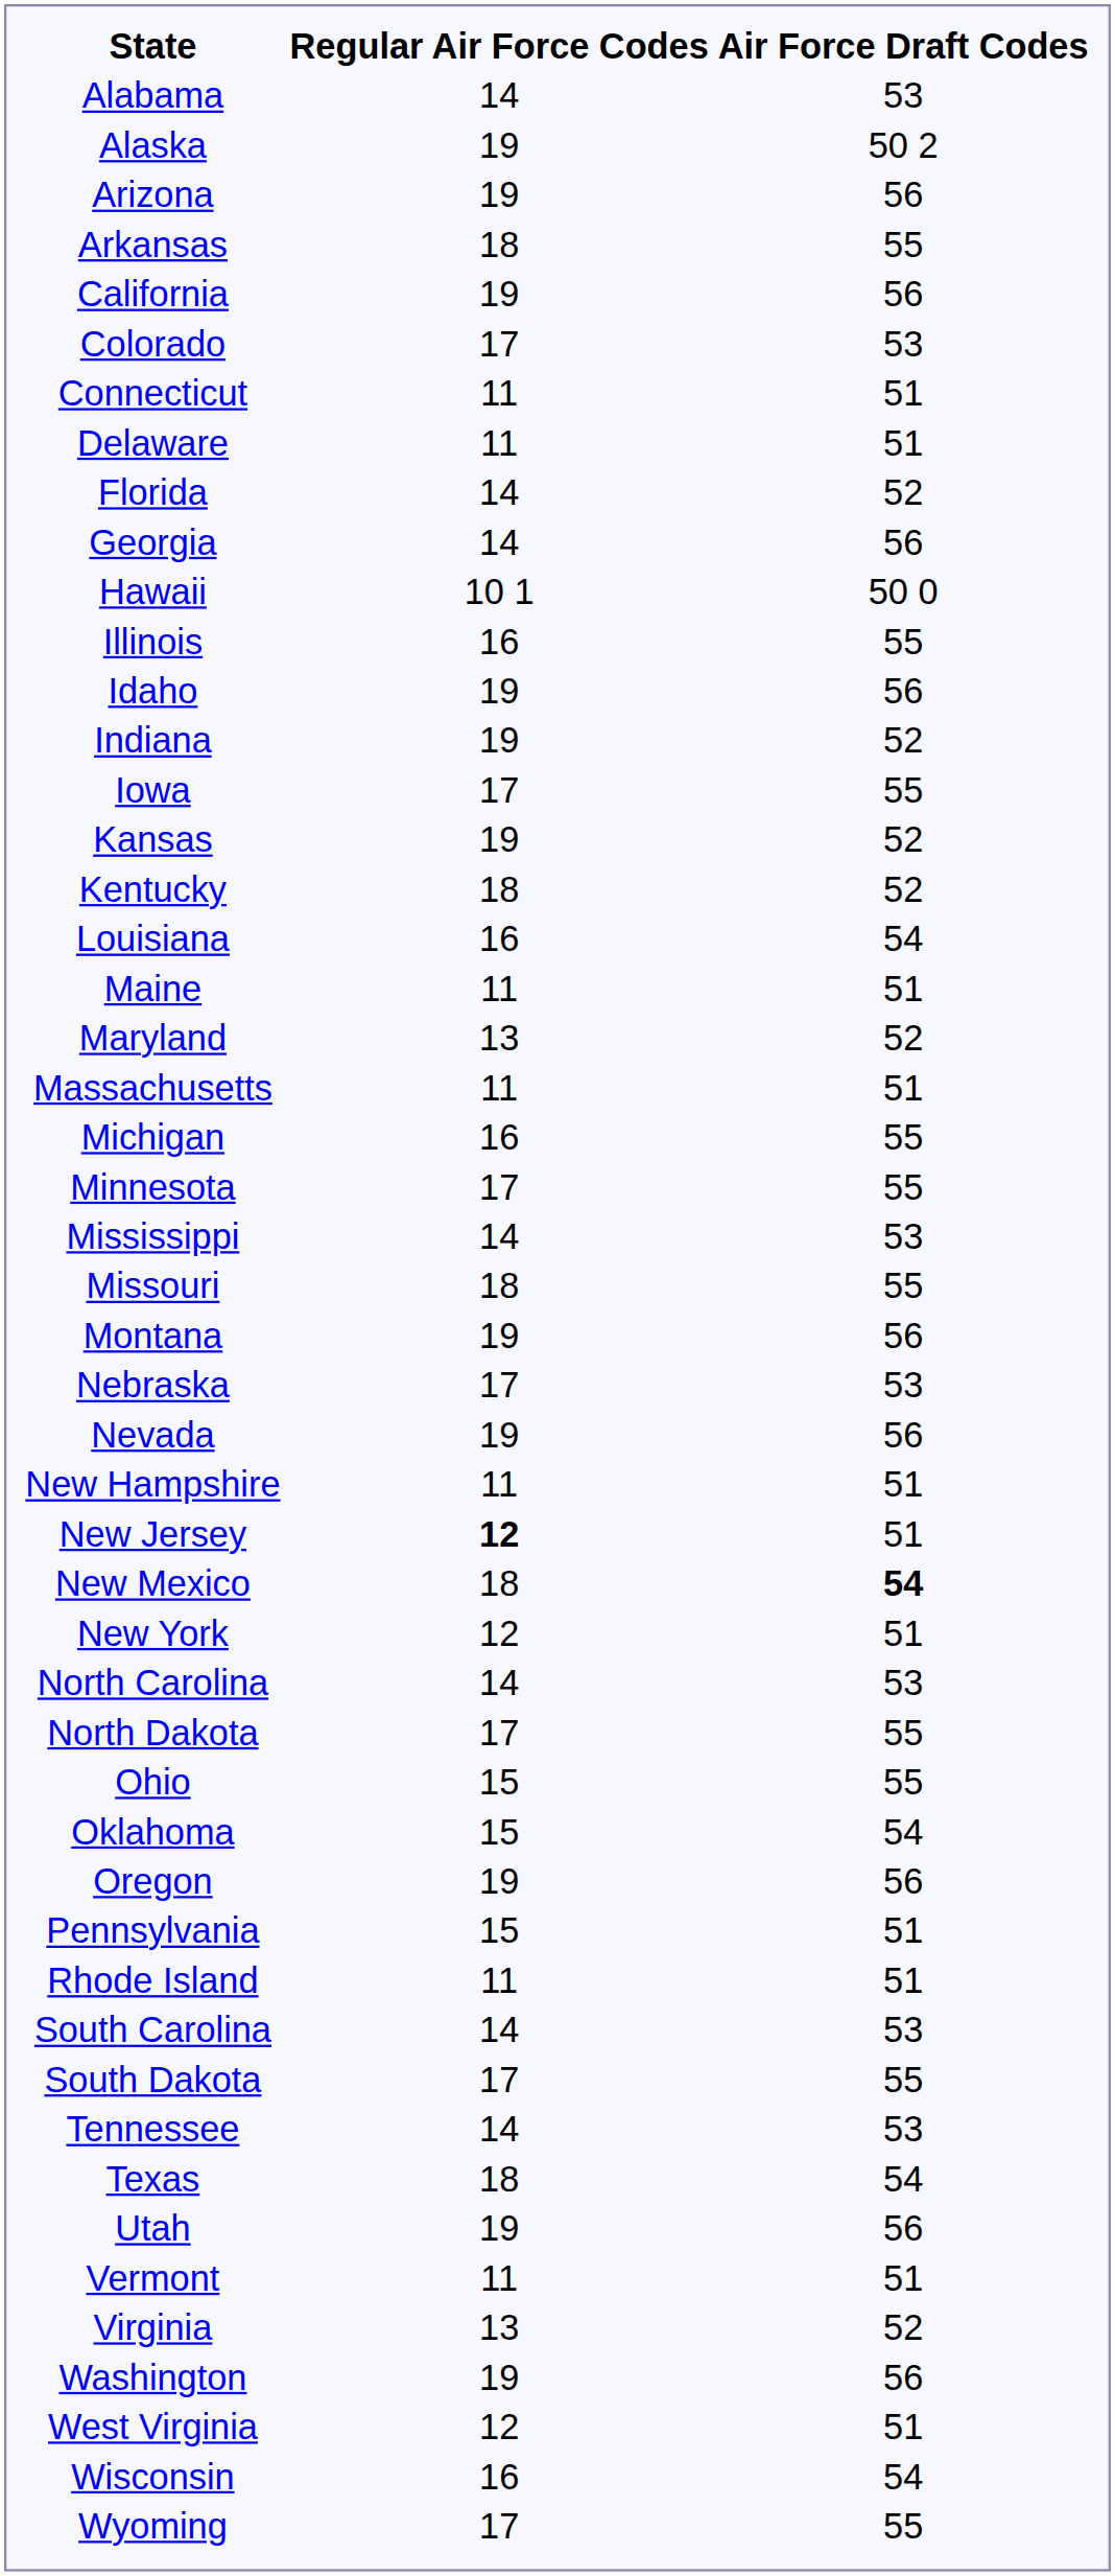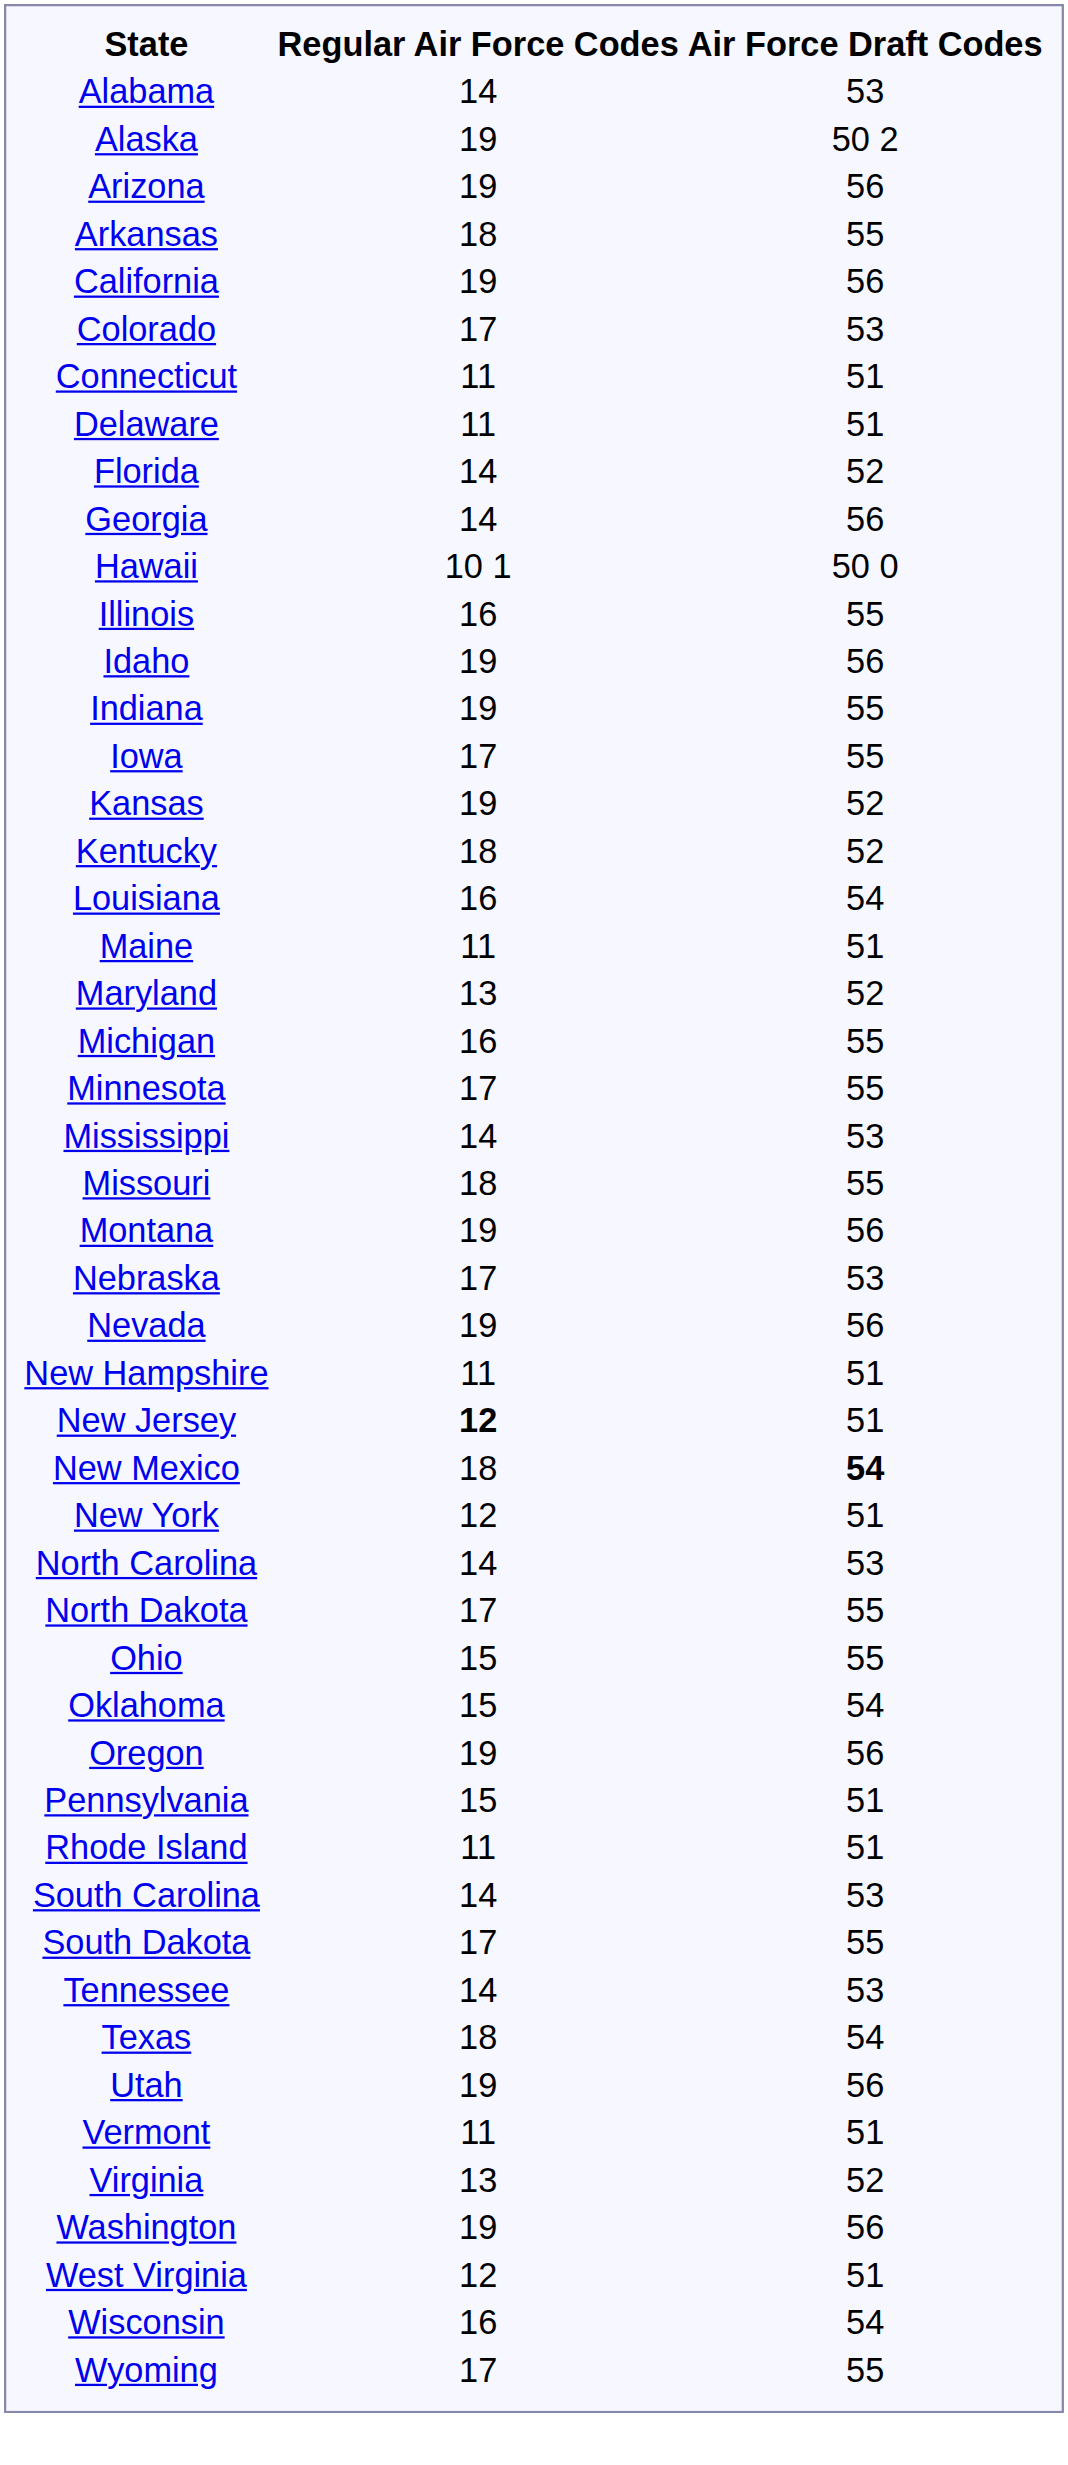Indiana | Air Force Draft Codes: 52 -> 55
- row: Massachusetts | 11 | 51
